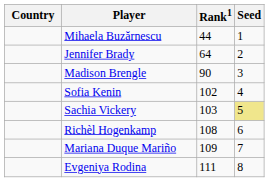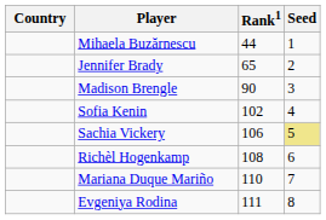Jennifer Brady | Rank1: 64 -> 65
Sachia Vickery | Rank1: 103 -> 106
Mariana Duque Mariño | Rank1: 109 -> 110
